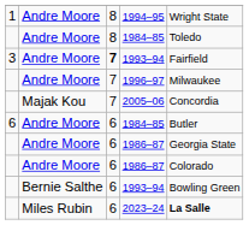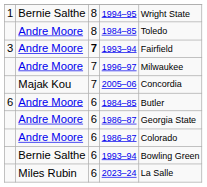1994–95 | column 2: Andre Moore -> Bernie Salthe
2023–24 | column 5: bold -> normal
